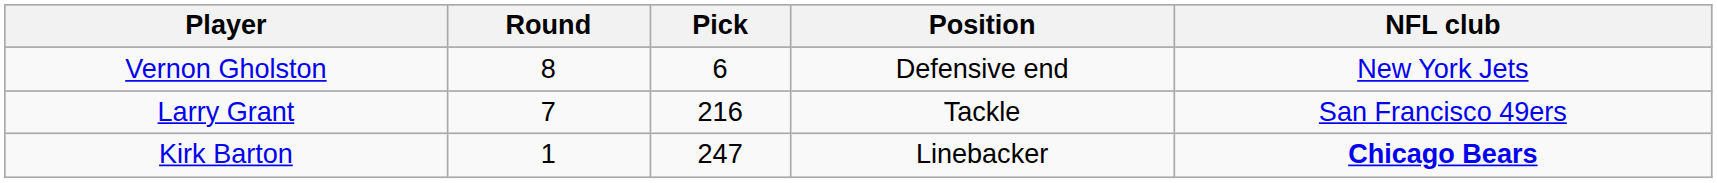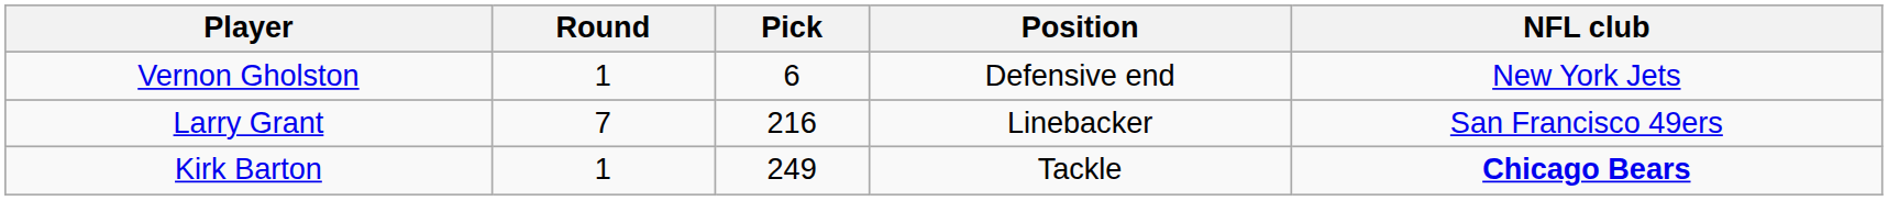Vernon Gholston | Round: 8 -> 1
Larry Grant | Position: Tackle -> Linebacker
Kirk Barton | Pick: 247 -> 249
Kirk Barton | Position: Linebacker -> Tackle
